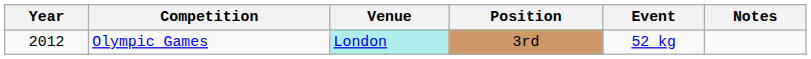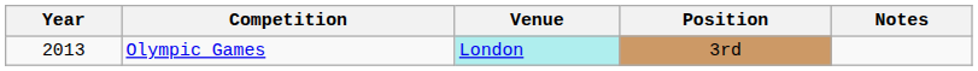- column: Event | 52 kg
Olympic Games | Year: 2012 -> 2013
